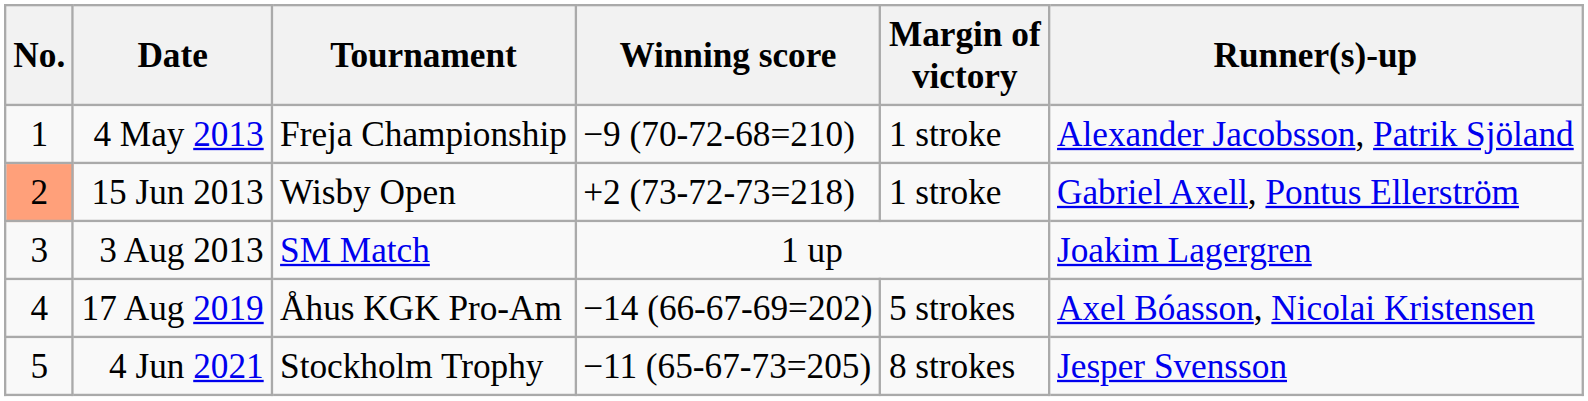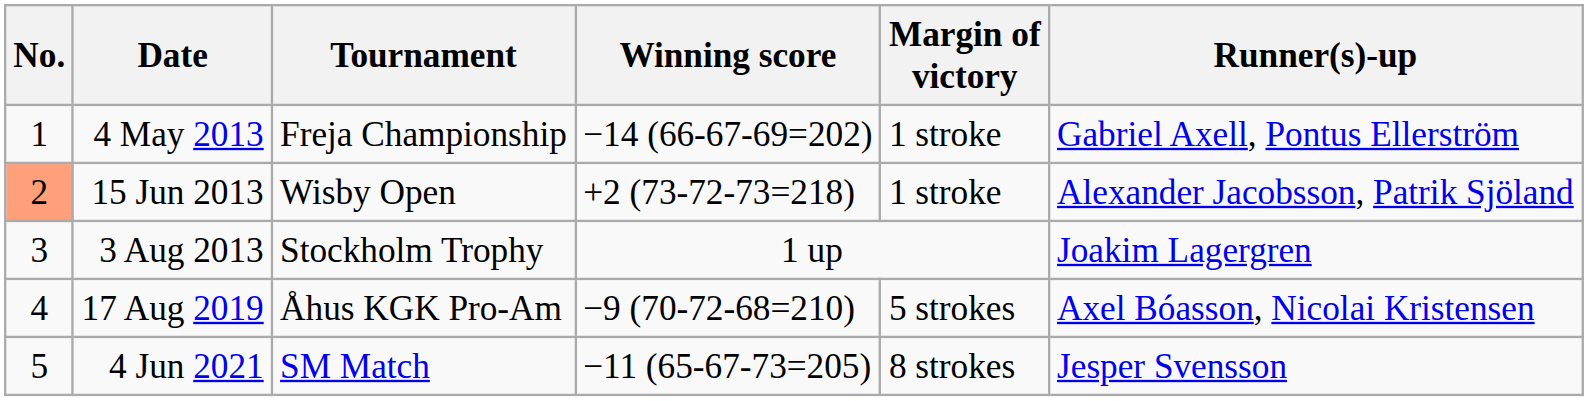4 May 2013 | Winning score: −9 (70-72-68=210) -> −14 (66-67-69=202)
4 May 2013 | Runner(s)-up: Alexander Jacobsson, Patrik Sjöland -> Gabriel Axell, Pontus Ellerström
15 Jun 2013 | Runner(s)-up: Gabriel Axell, Pontus Ellerström -> Alexander Jacobsson, Patrik Sjöland
3 Aug 2013 | Tournament: SM Match -> Stockholm Trophy
17 Aug 2019 | Winning score: −14 (66-67-69=202) -> −9 (70-72-68=210)
4 Jun 2021 | Tournament: Stockholm Trophy -> SM Match
